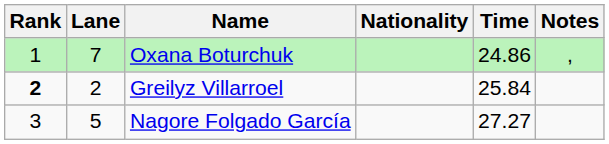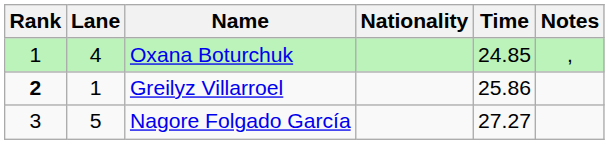Oxana Boturchuk | Lane: 7 -> 4
Oxana Boturchuk | Time: 24.86 -> 24.85
Greilyz Villarroel | Lane: 2 -> 1
Greilyz Villarroel | Time: 25.84 -> 25.86
